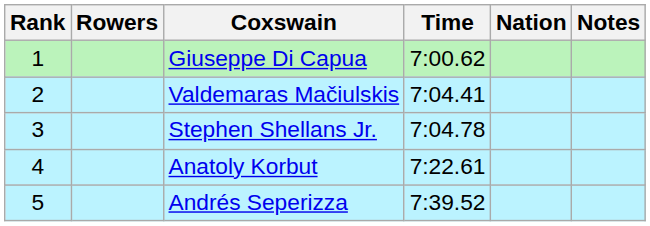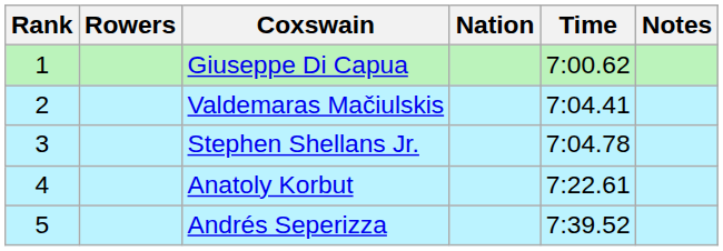columns swapped: Nation <-> Time
